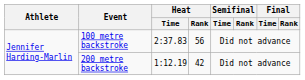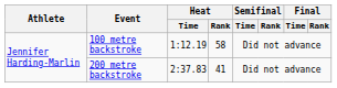100 metre backstroke | Heat / Time: 2:37.83 -> 1:12.19
100 metre backstroke | Heat / Rank: 56 -> 58
200 metre backstroke | Heat / Time: 1:12.19 -> 2:37.83
200 metre backstroke | Heat / Rank: 42 -> 41
